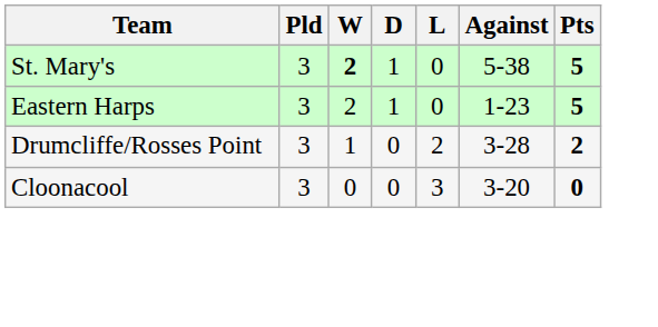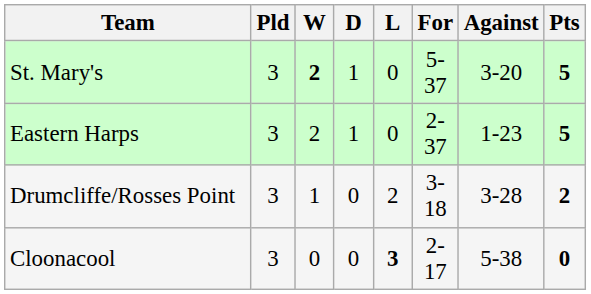+ column: For | 5-37 | 2-37 | 3-18 | 2-17
St. Mary's | Against: 5-38 -> 3-20
Cloonacool | L: normal -> bold
Cloonacool | Against: 3-20 -> 5-38
